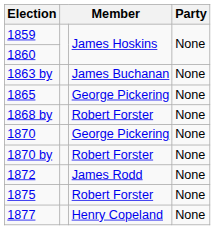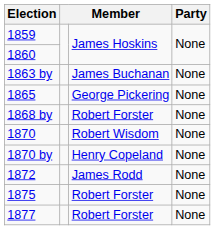1870 | column 3: George Pickering -> Robert Wisdom
1870 by | column 3: Robert Forster -> Henry Copeland
1877 | column 3: Henry Copeland -> Robert Forster
